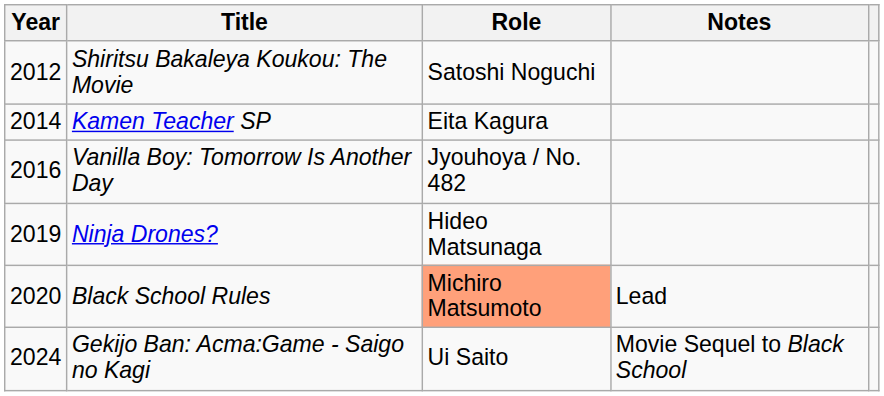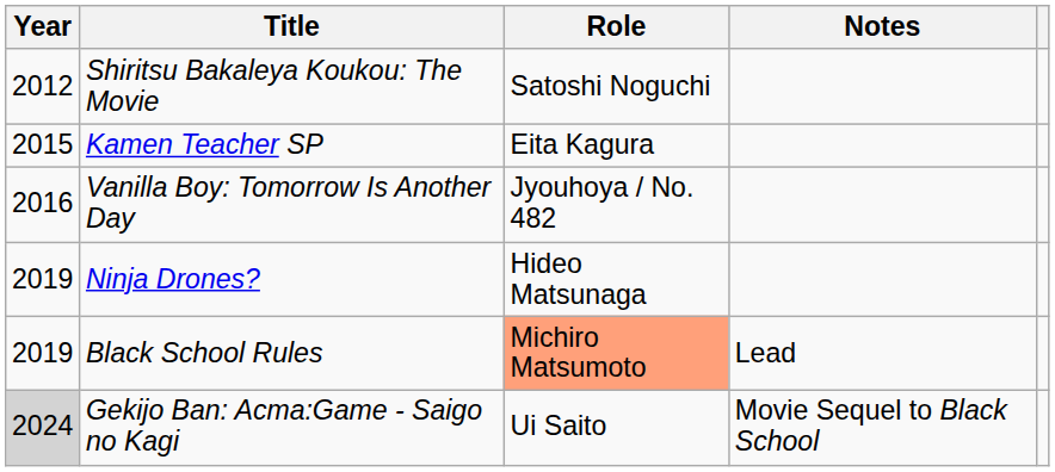Kamen Teacher SP | Year: 2014 -> 2015
Black School Rules | Year: 2020 -> 2019
Gekijo Ban: Acma:Game - Saigo no Kagi | Year: no background -> lightgrey background
